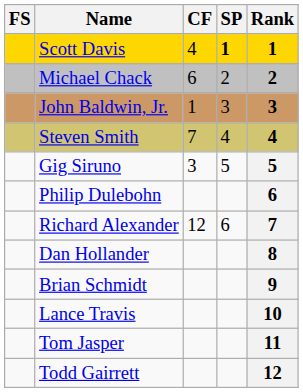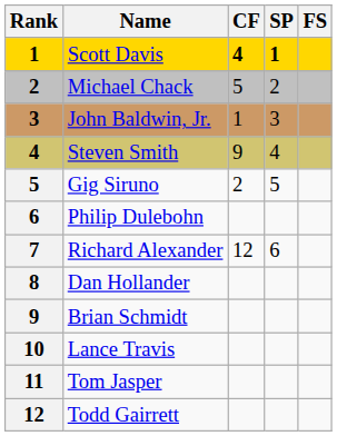columns swapped: Rank <-> FS
Scott Davis | CF: normal -> bold
Michael Chack | CF: 6 -> 5
Steven Smith | CF: 7 -> 9
Gig Siruno | CF: 3 -> 2
